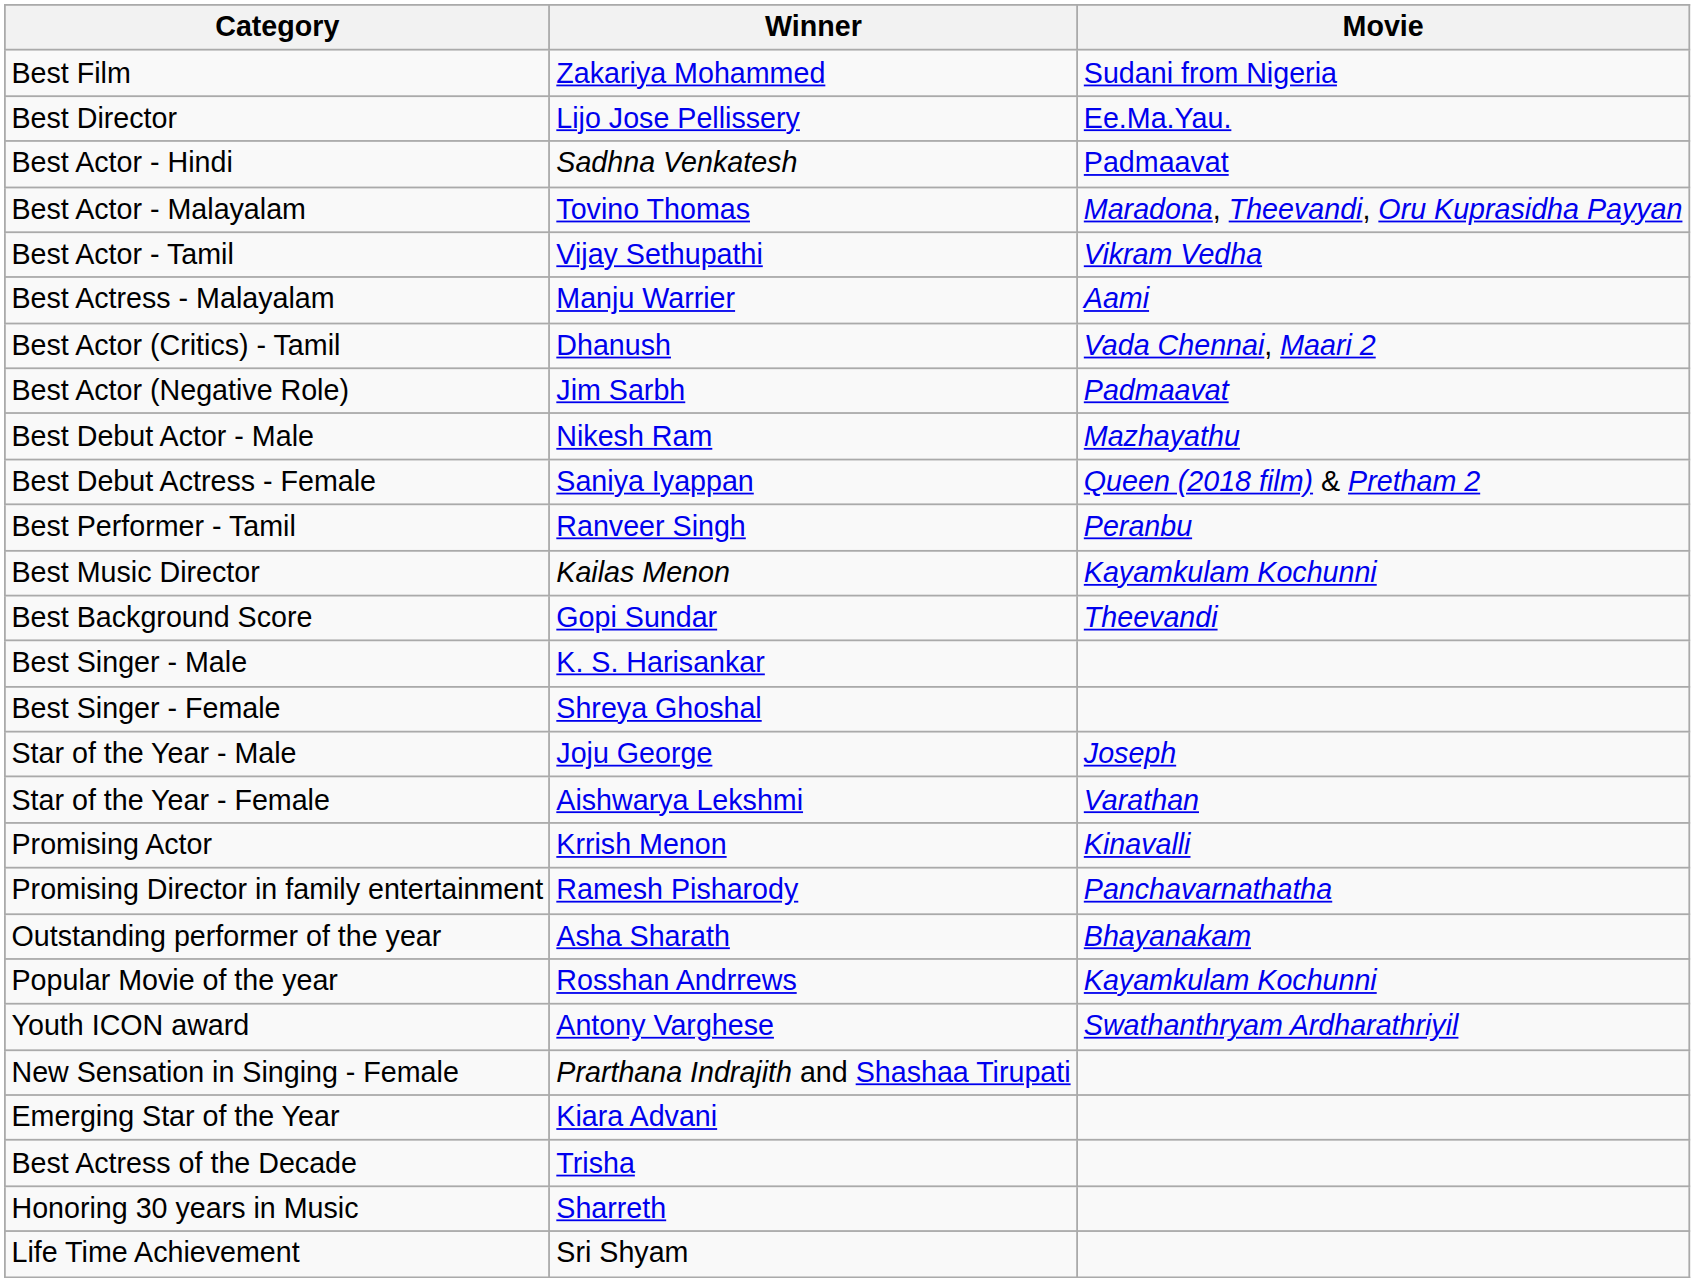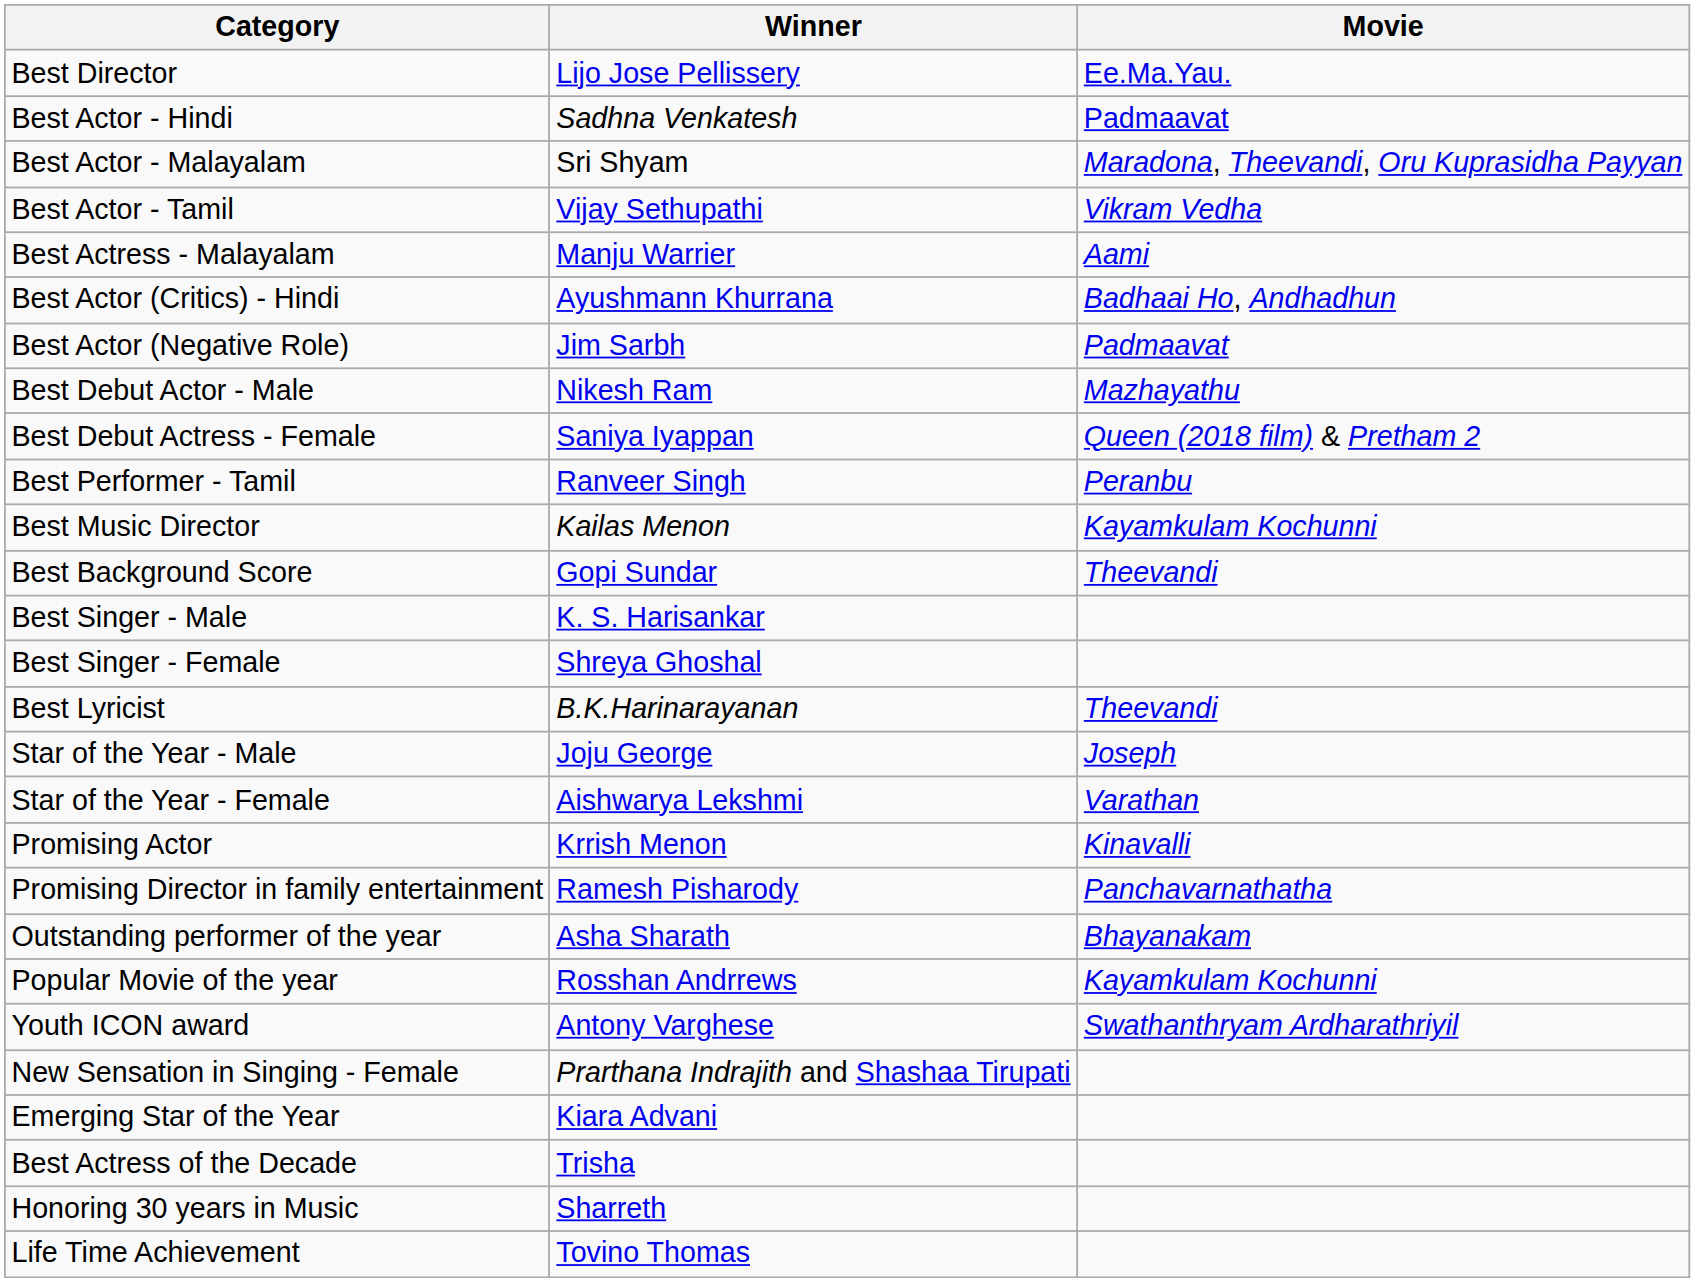- row: Best Film | Zakariya Mohammed | Sudani from Nigeria
Best Actor - Malayalam | Winner: Tovino Thomas -> Sri Shyam
- row: Best Actor (Critics) - Tamil | Dhanush | Vada Chennai, Maari 2
+ row: Best Actor (Critics) - Hindi | Ayushmann Khurrana | Badhaai Ho, Andhadhun
+ row: Best Lyricist | B.K.Harinarayanan | Theevandi
Life Time Achievement | Winner: Sri Shyam -> Tovino Thomas
